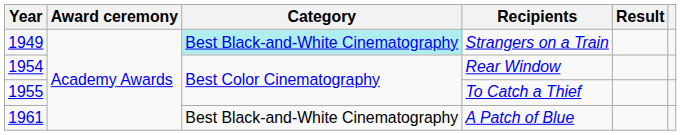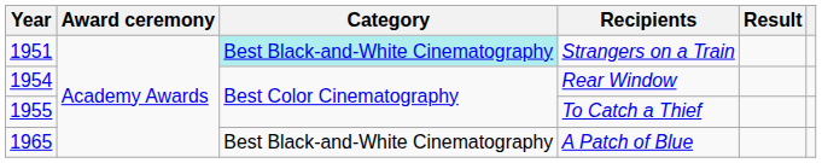Strangers on a Train | Year: 1949 -> 1951
A Patch of Blue | Year: 1961 -> 1965
